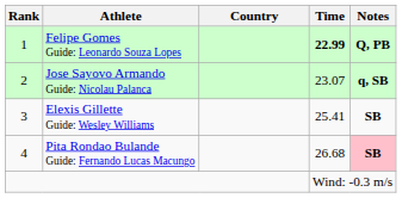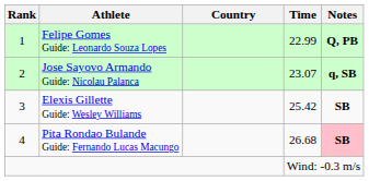Felipe Gomes Guide: Leonardo Souza Lopes | Time: bold -> normal
Elexis Gillette Guide: Wesley Williams | Time: 25.41 -> 25.42
